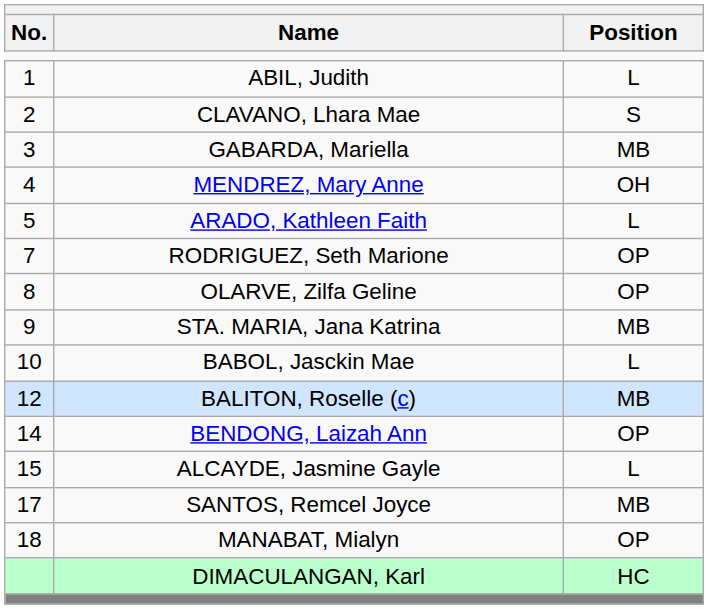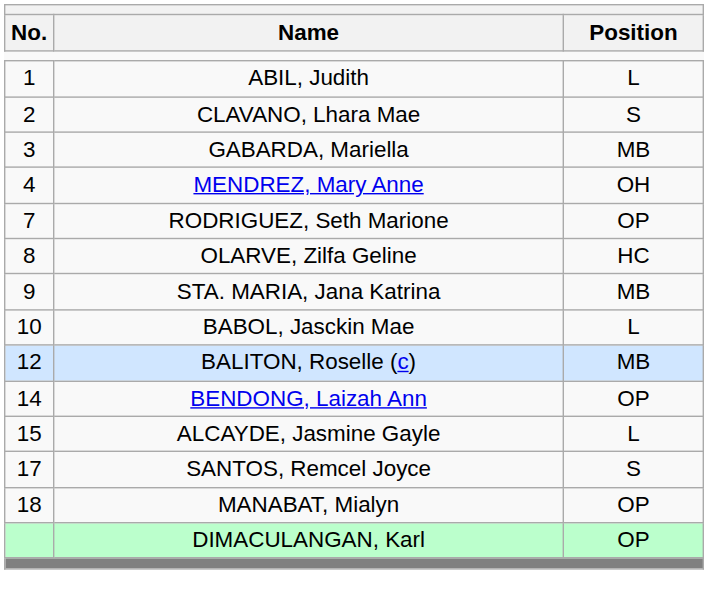- row: 5 | ARADO, Kathleen Faith | L
OLARVE, Zilfa Geline | Position: OP -> HC
SANTOS, Remcel Joyce | Position: MB -> S
DIMACULANGAN, Karl | Position: HC -> OP
